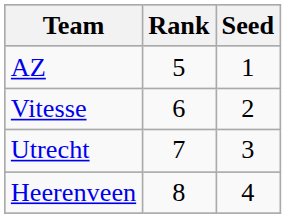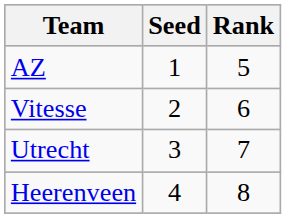columns swapped: Rank <-> Seed
